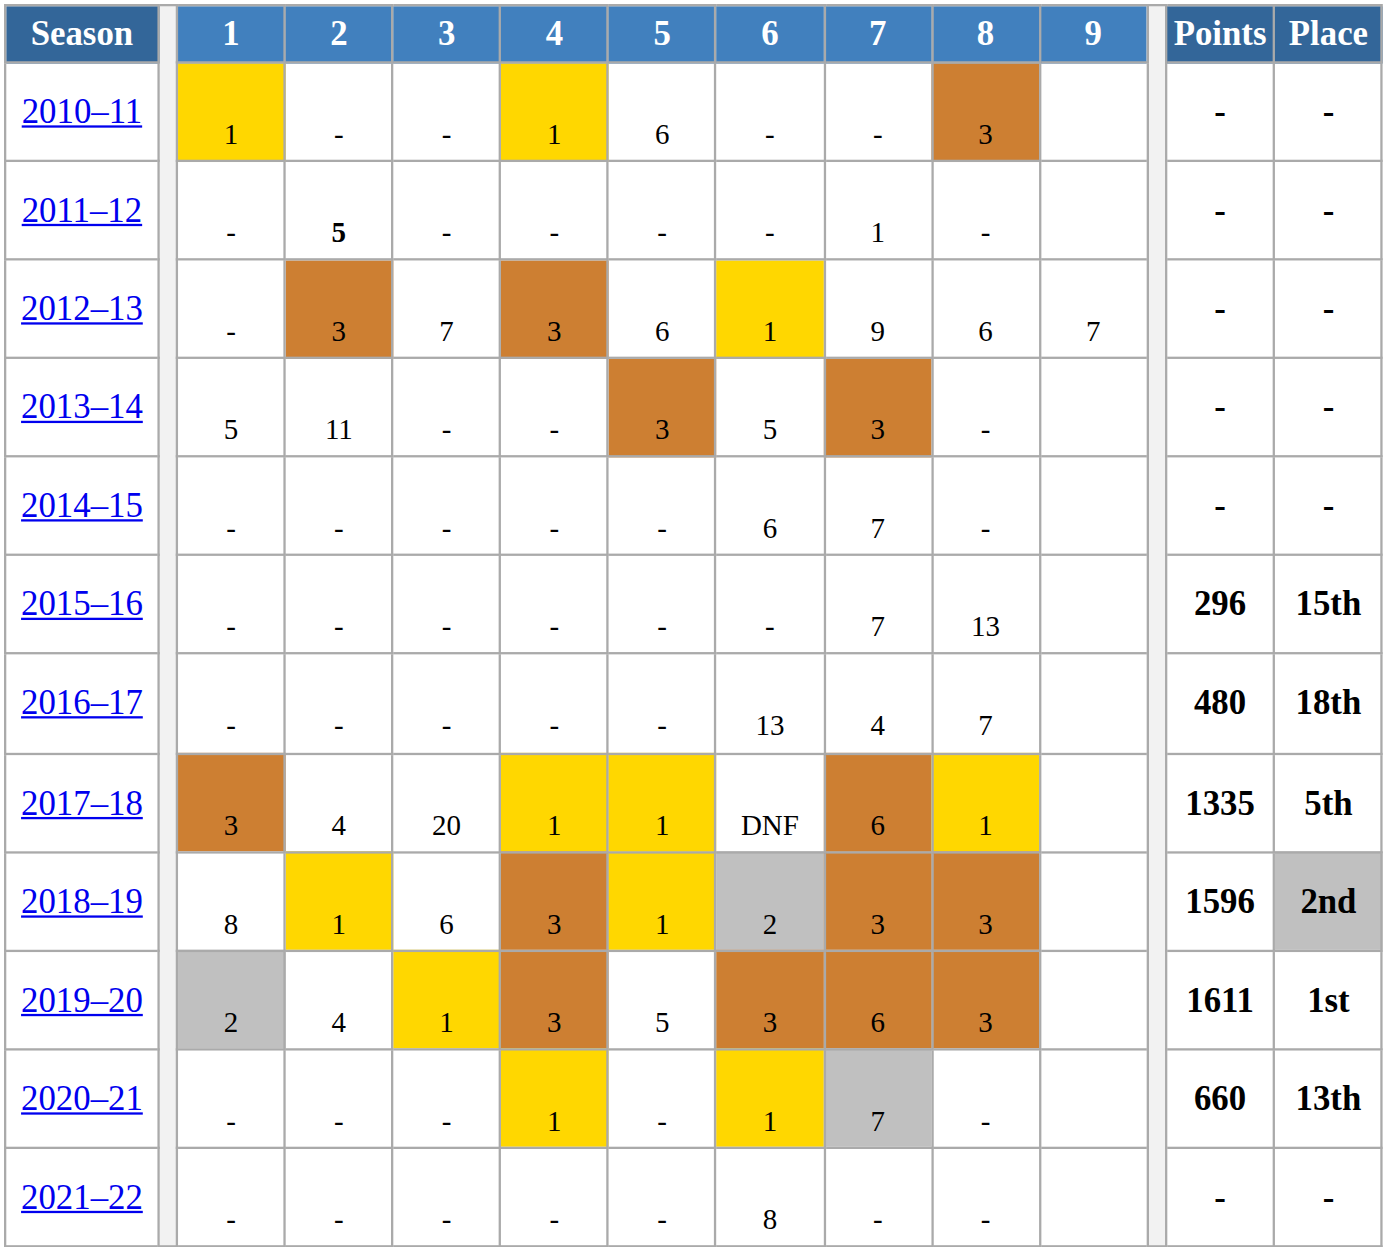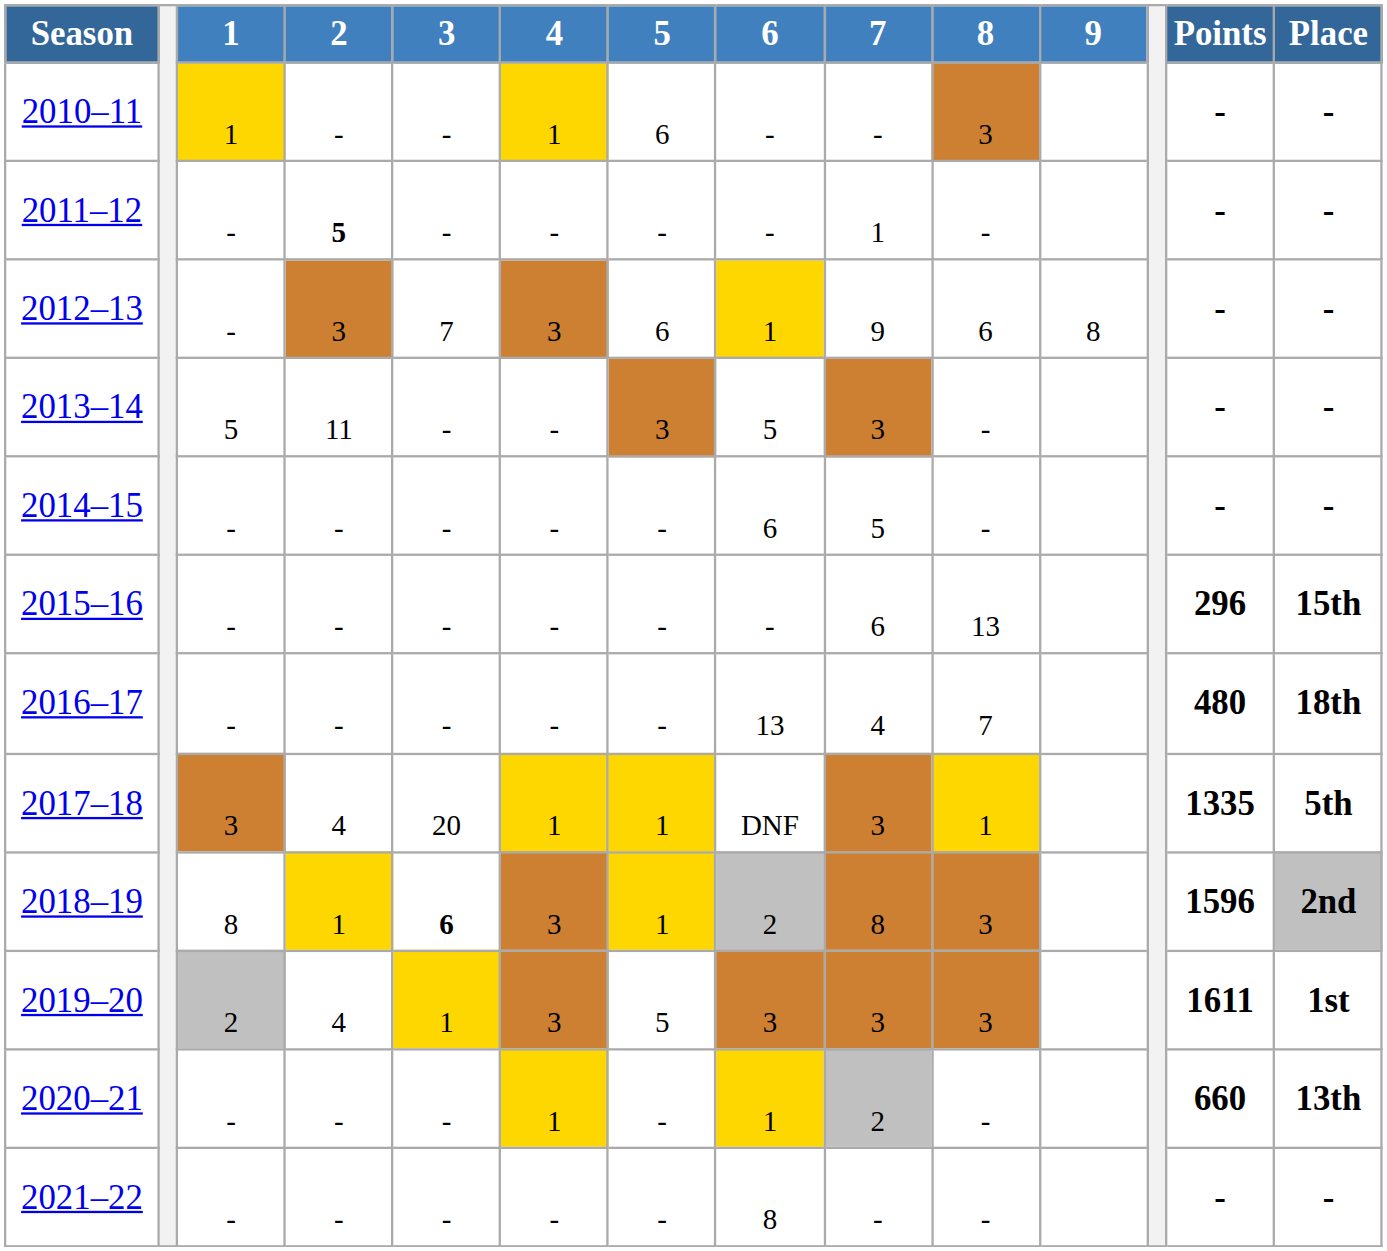2012–13 | 9: 7 -> 8
2014–15 | 7: 7 -> 5
2015–16 | 7: 7 -> 6
2017–18 | 7: 6 -> 3
2018–19 | 3: normal -> bold
2018–19 | 7: 3 -> 8
2019–20 | 7: 6 -> 3
2020–21 | 7: 7 -> 2
